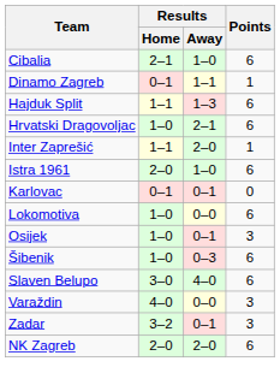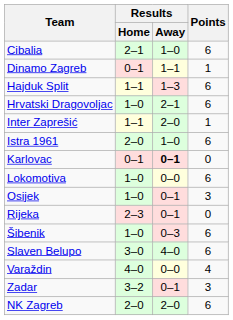Karlovac | Results / Away: normal -> bold
+ row: Rijeka | 2–3 | 0–1 | 0
Varaždin | Points: 3 -> 4
